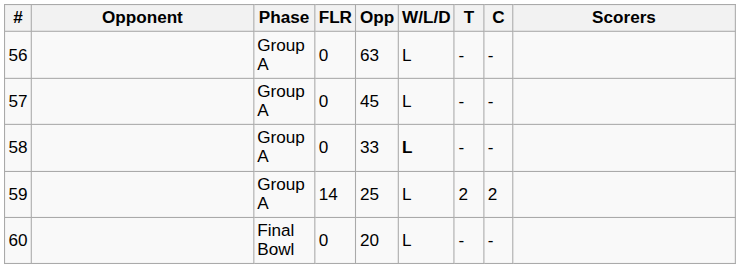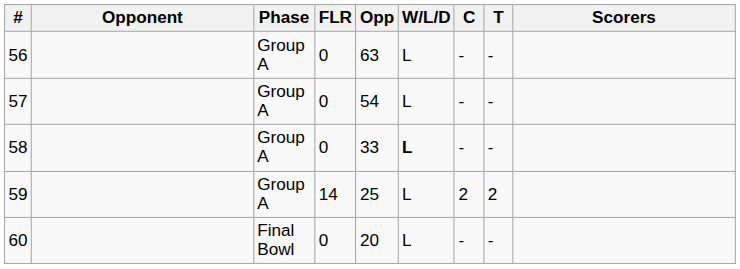columns swapped: T <-> C
57 | Opp: 45 -> 54
